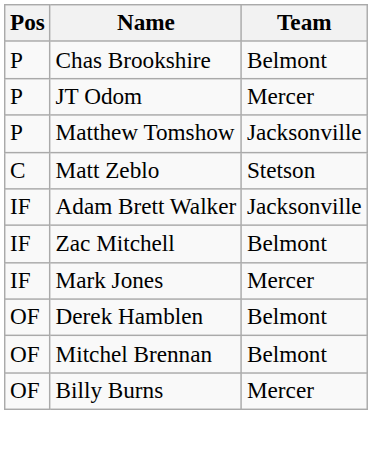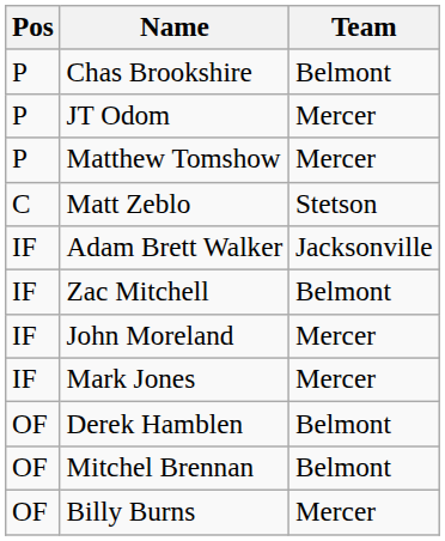Matthew Tomshow | Team: Jacksonville -> Mercer
+ row: IF | John Moreland | Mercer
